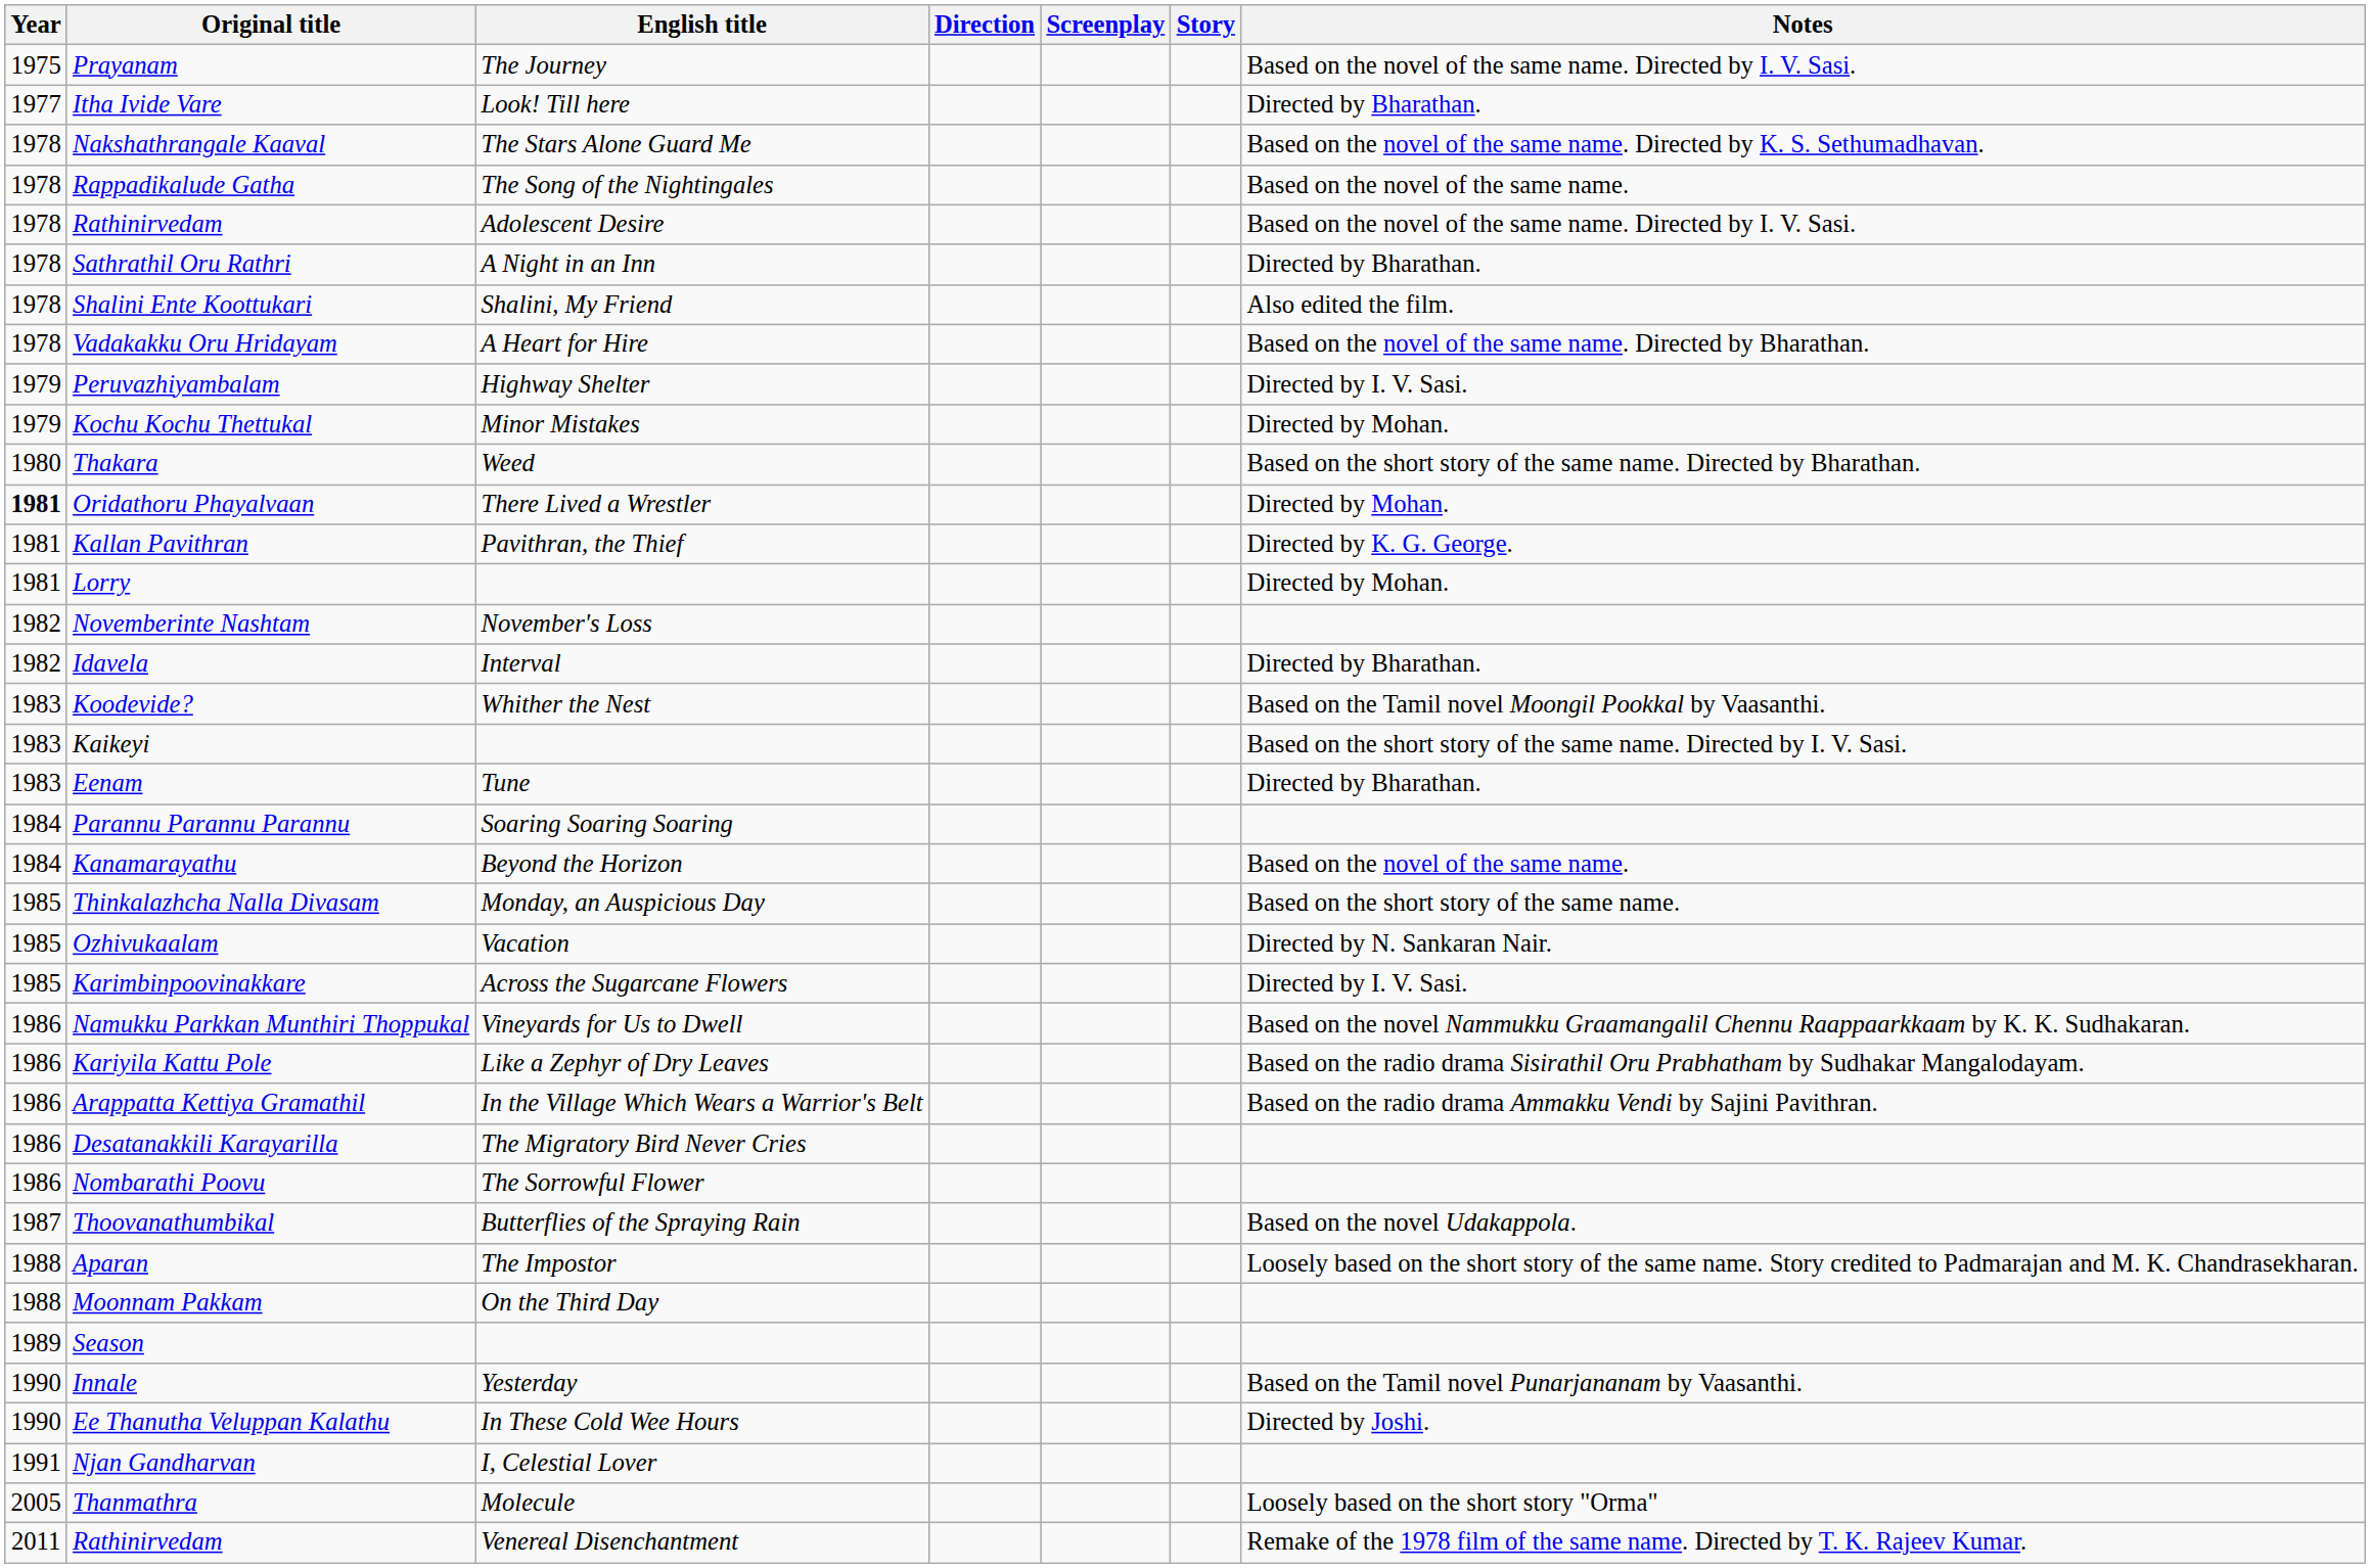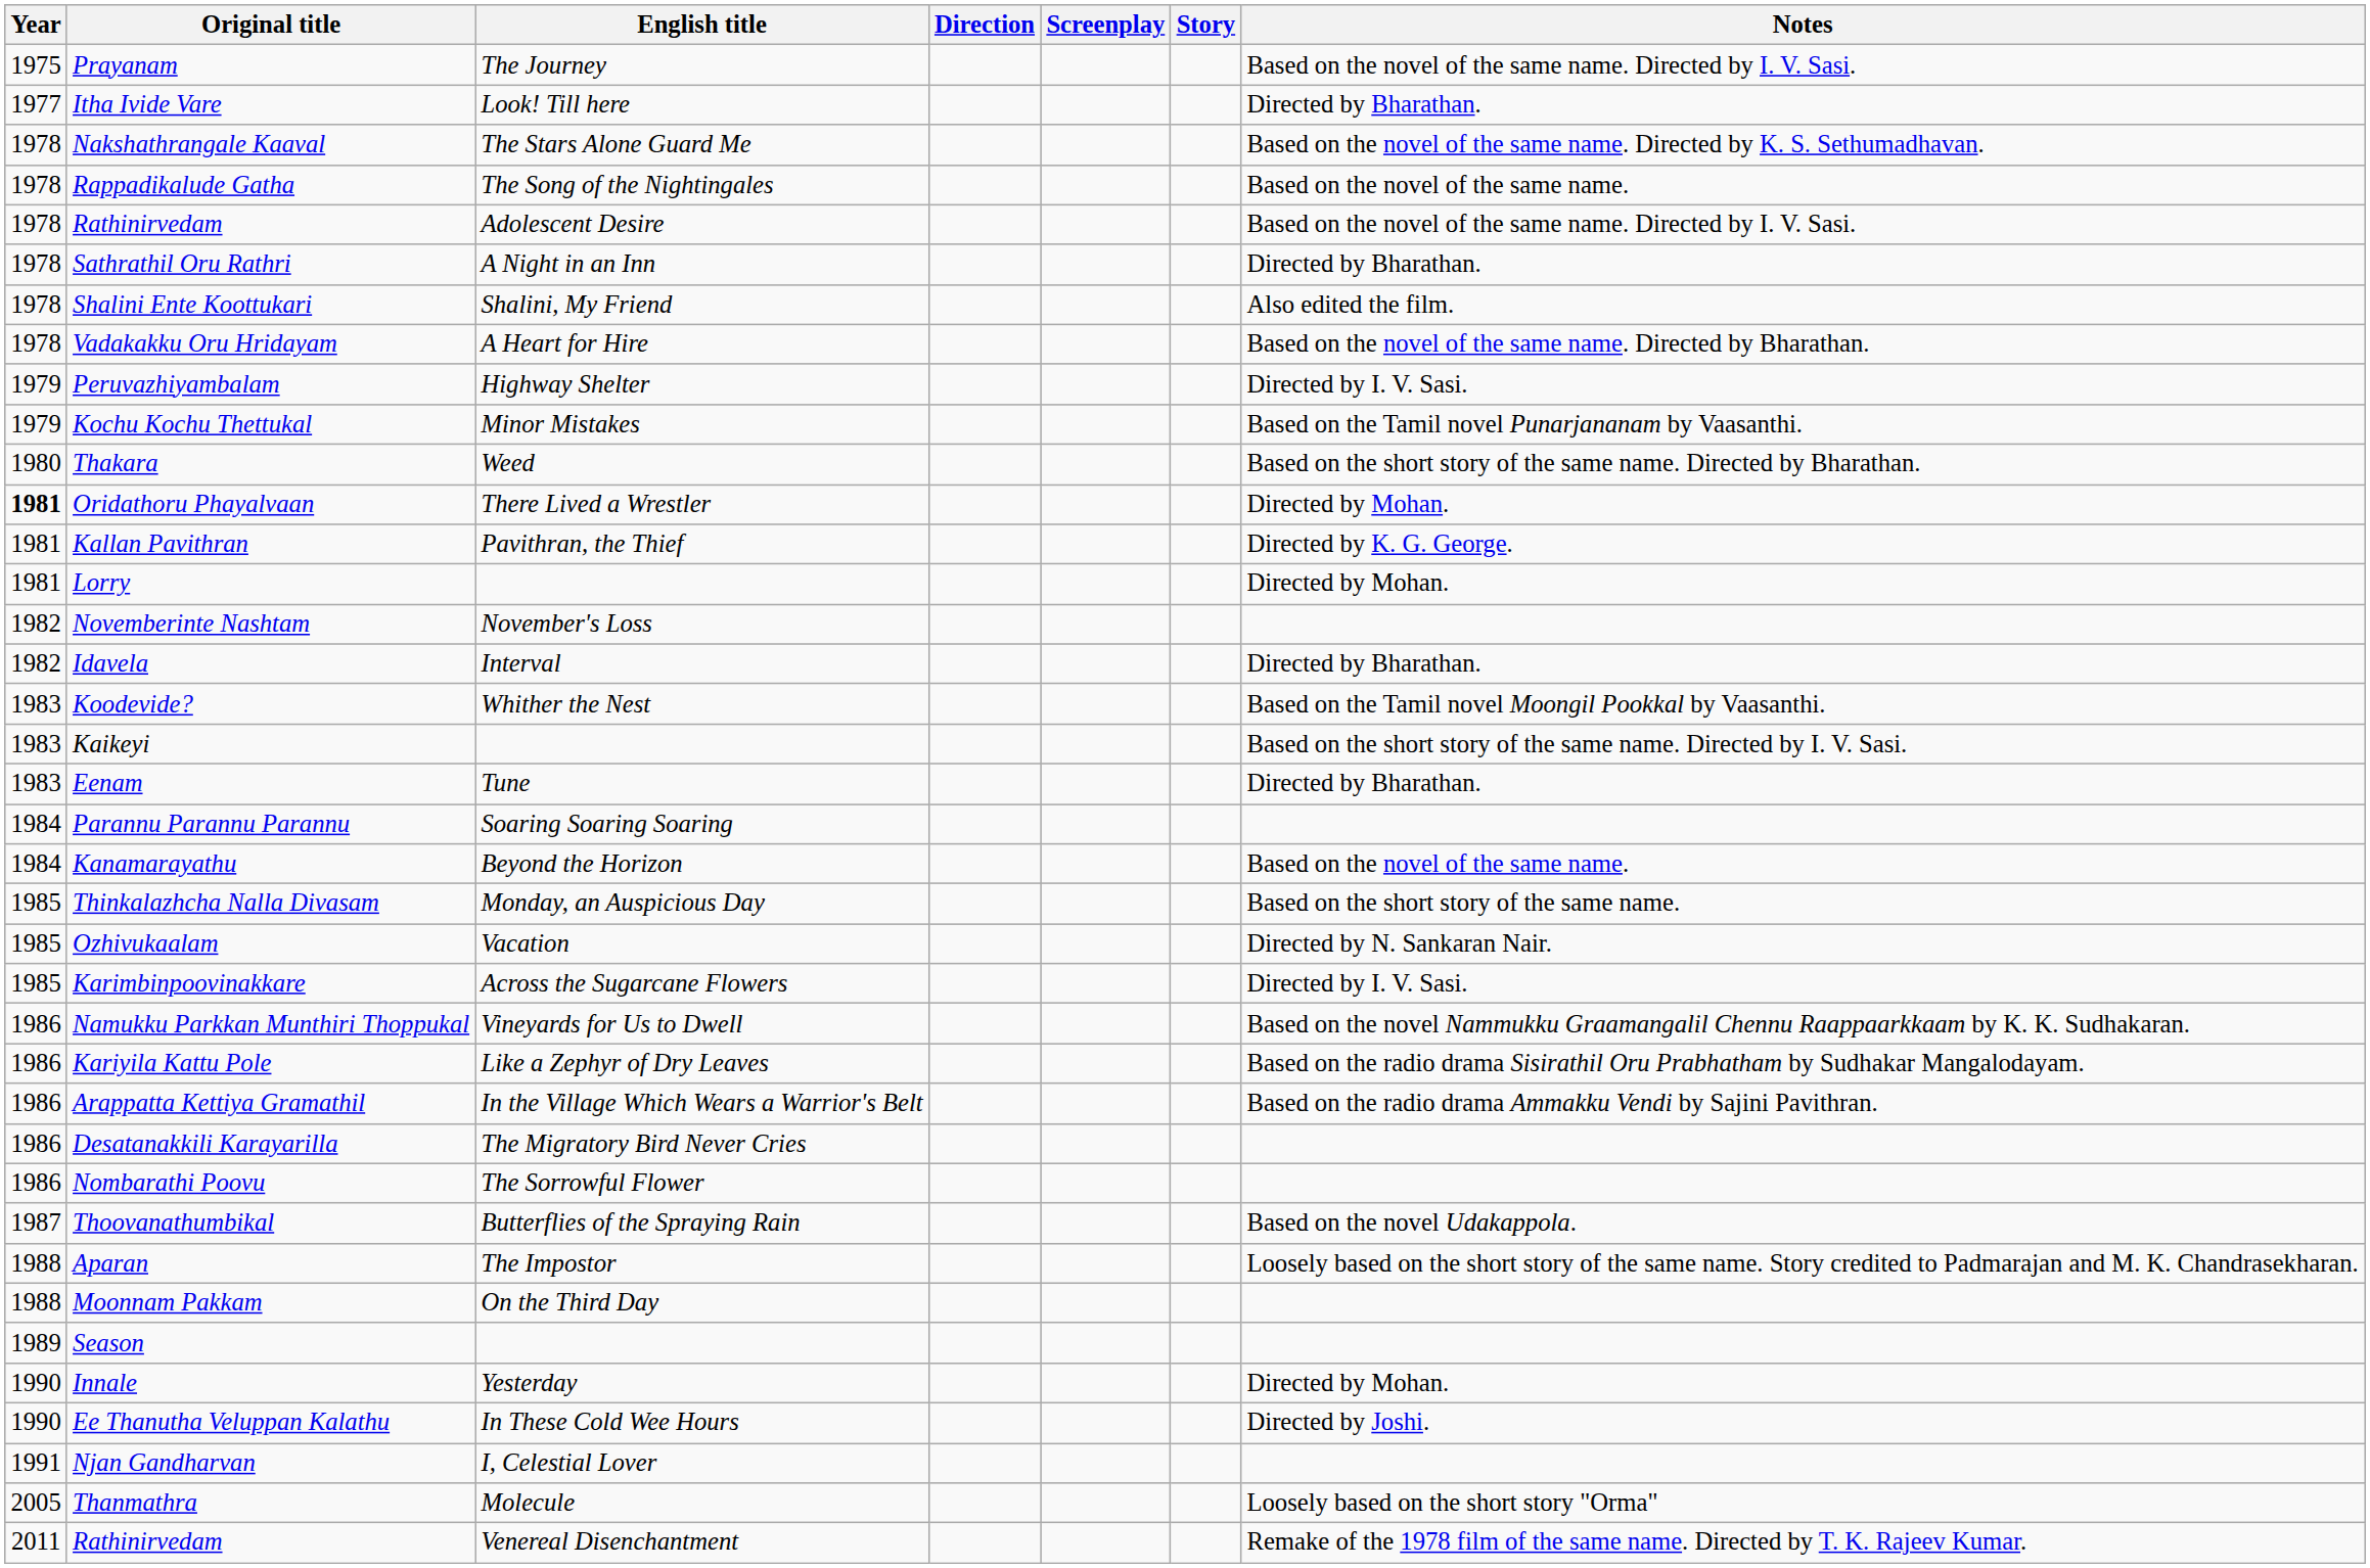Kochu Kochu Thettukal | Notes: Directed by Mohan. -> Based on the Tamil novel Punarjananam by Vaasanthi.
Innale | Notes: Based on the Tamil novel Punarjananam by Vaasanthi. -> Directed by Mohan.
